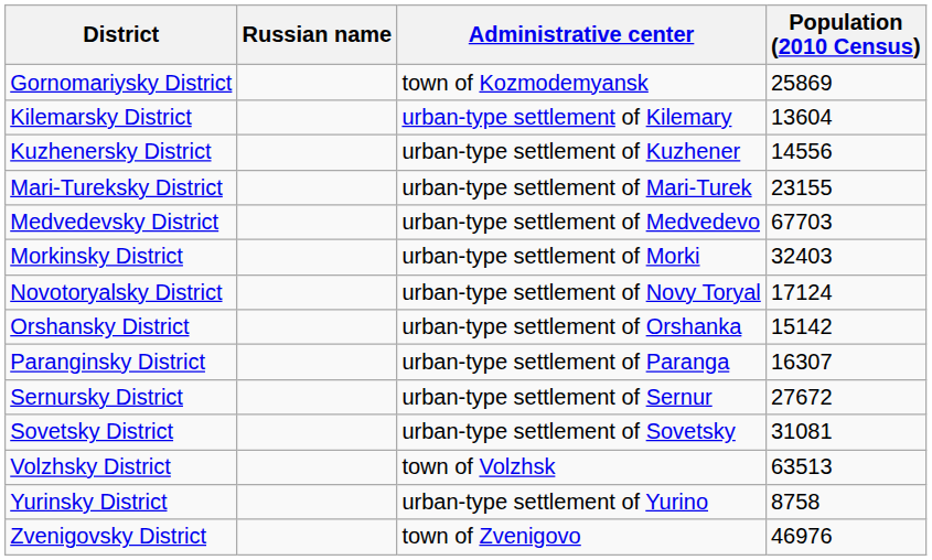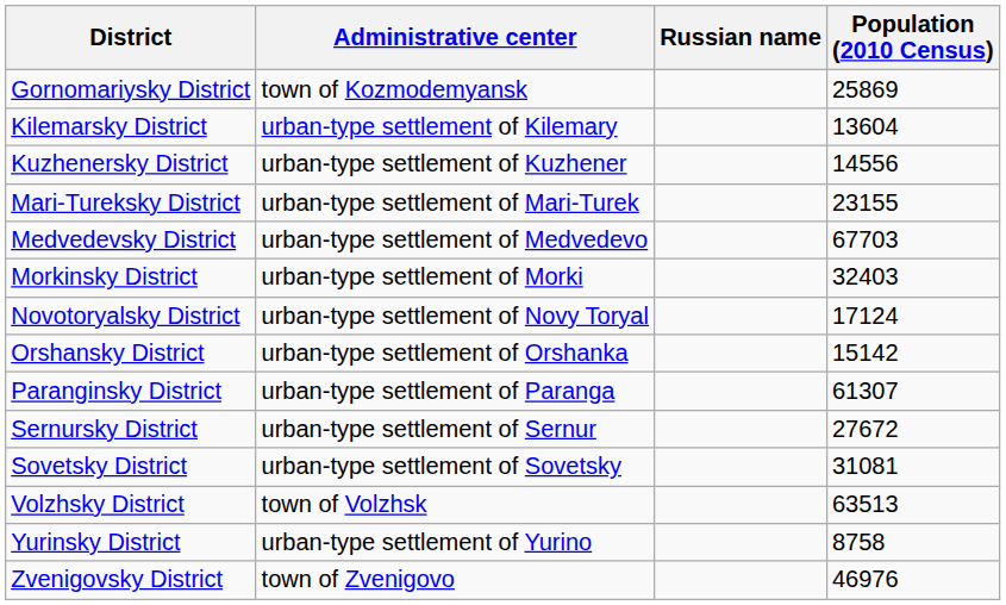columns swapped: Russian name <-> Administrative center
Paranginsky District | Population (2010 Census): 16307 -> 61307
